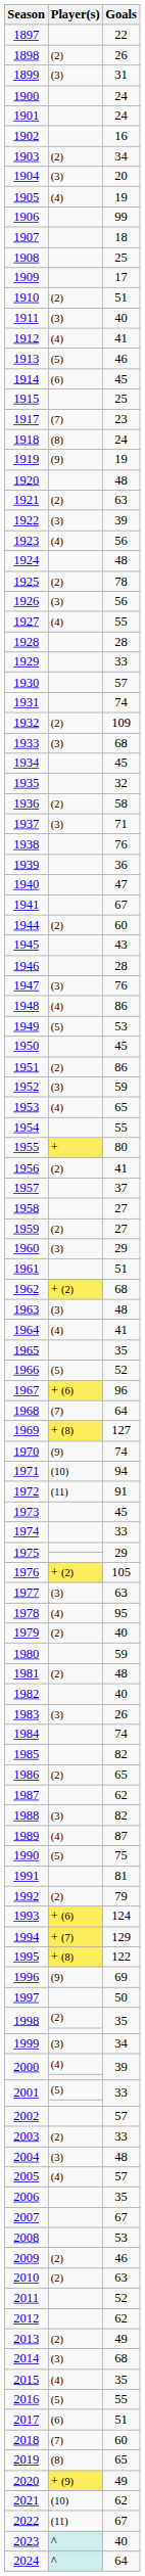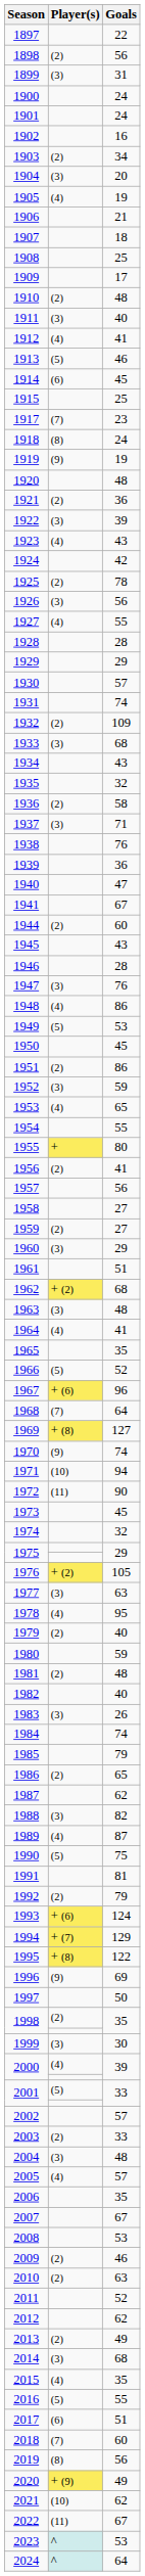1898 | Goals: 26 -> 56
1906 | Goals: 99 -> 21
1910 | Goals: 51 -> 48
1921 | Goals: 63 -> 36
1923 | Goals: 56 -> 43
1924 | Goals: 48 -> 42
1929 | Goals: 33 -> 29
1934 | Goals: 45 -> 43
1957 | Goals: 37 -> 56
1972 | Goals: 91 -> 90
1974 | Goals: 33 -> 32
1985 | Goals: 82 -> 79
1999 | Goals: 34 -> 30
2019 | Goals: 65 -> 56
2023 | Goals: 40 -> 53
